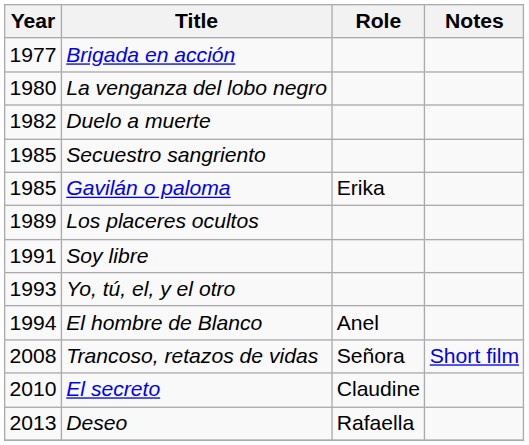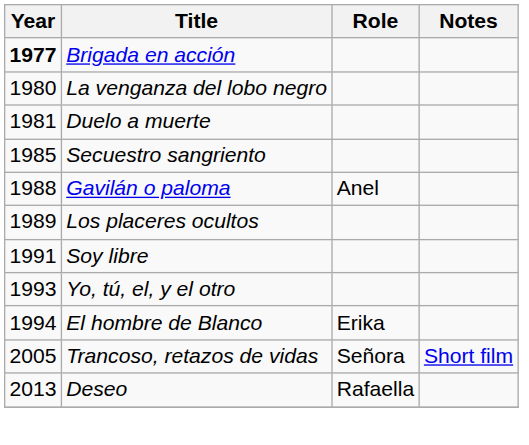Brigada en acción | Year: normal -> bold
Duelo a muerte | Year: 1982 -> 1981
Gavilán o paloma | Year: 1985 -> 1988
Gavilán o paloma | Role: Erika -> Anel
El hombre de Blanco | Role: Anel -> Erika
Trancoso, retazos de vidas | Year: 2008 -> 2005
- row: 2010 | El secreto | Claudine
